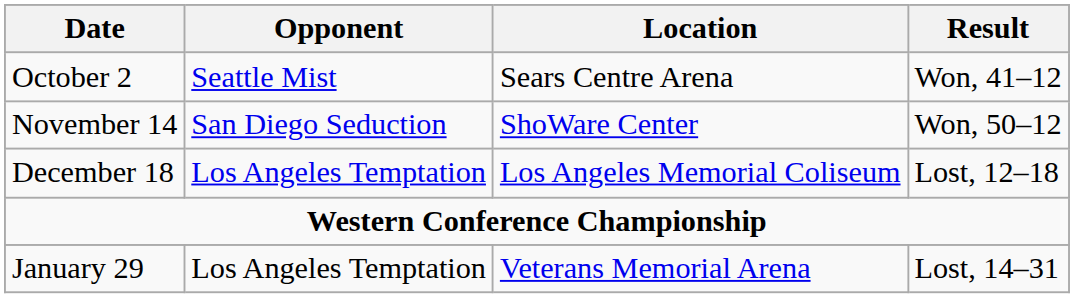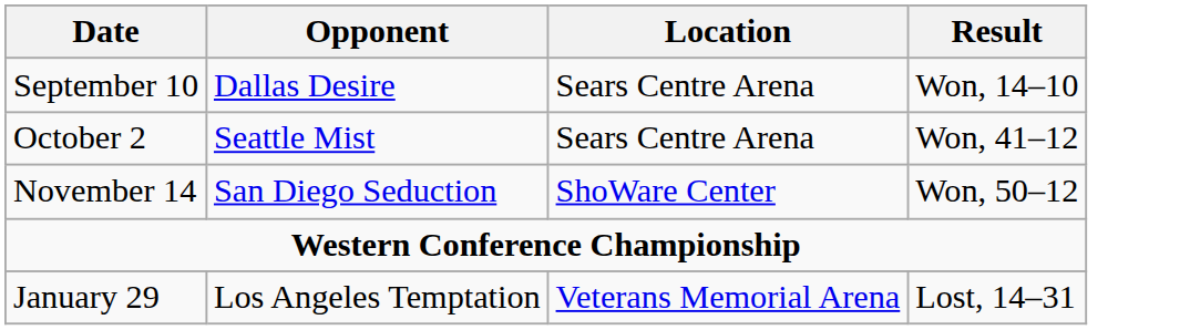+ row: September 10 | Dallas Desire | Sears Centre Arena | Won, 14–10
- row: December 18 | Los Angeles Temptation | Los Angeles Memorial Coliseum | Lost, 12–18
